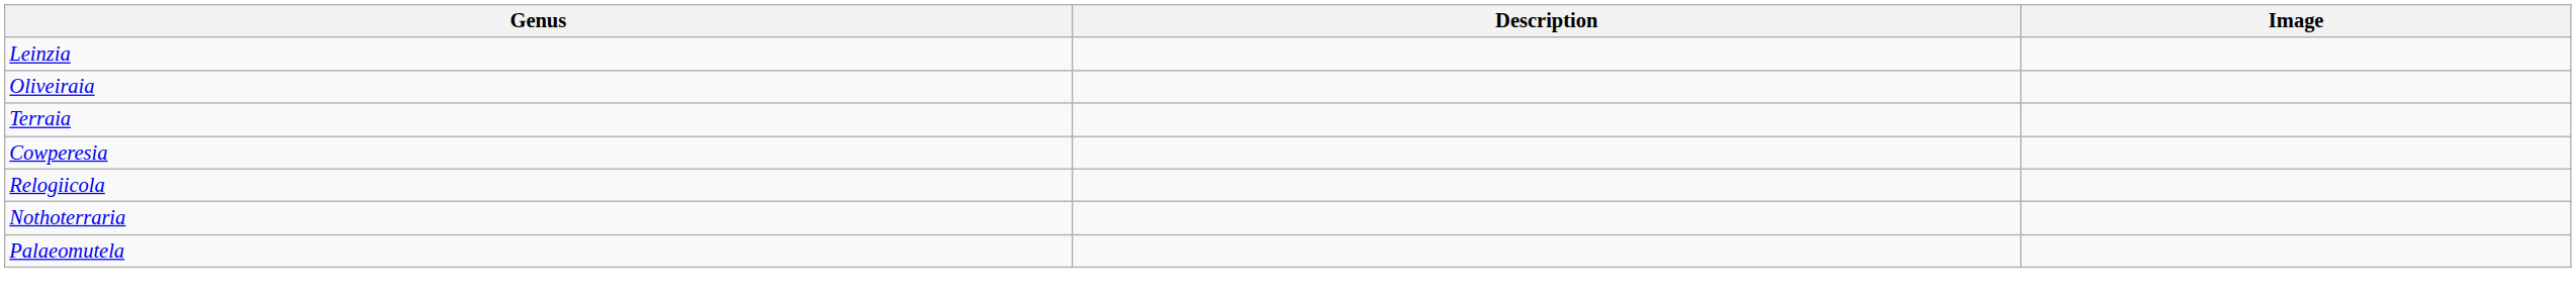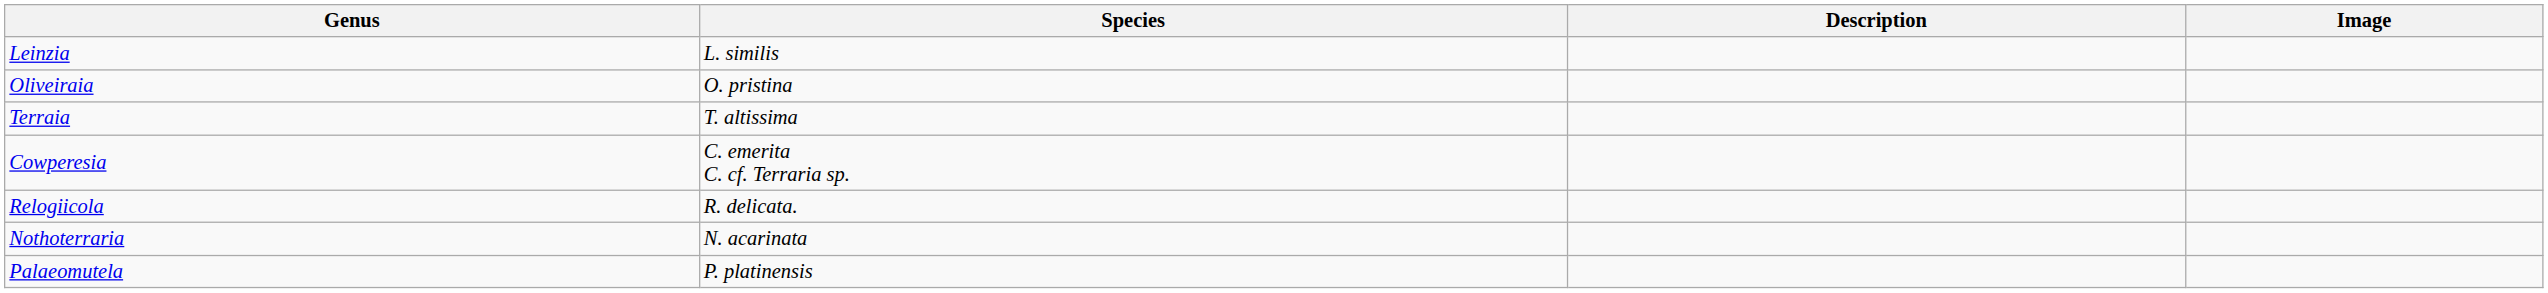+ column: Species | L. similis | O. pristina | T. altissima | C. emerita C. cf. Terraria sp. | R. delicata. | N. acarinata | P. platinensis
